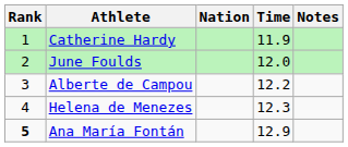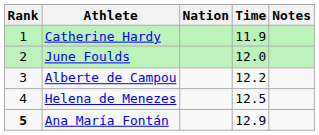Helena de Menezes | Time: 12.3 -> 12.5
